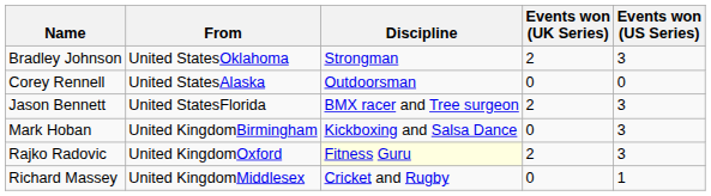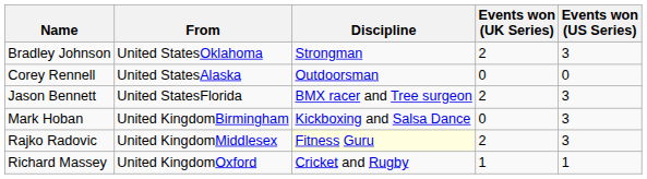Rajko Radovic | From: United KingdomOxford -> United KingdomMiddlesex
Richard Massey | From: United KingdomMiddlesex -> United KingdomOxford
Richard Massey | Events won (UK Series): 0 -> 1
